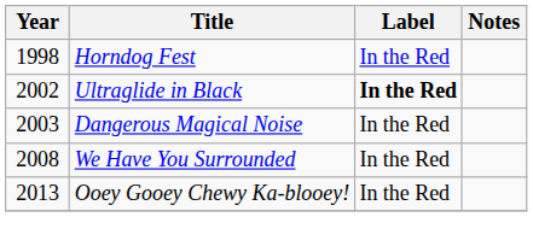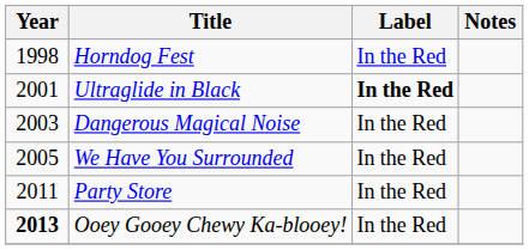Ultraglide in Black | Year: 2002 -> 2001
We Have You Surrounded | Year: 2008 -> 2005
+ row: 2011 | Party Store | In the Red
Ooey Gooey Chewy Ka-blooey! | Year: normal -> bold
